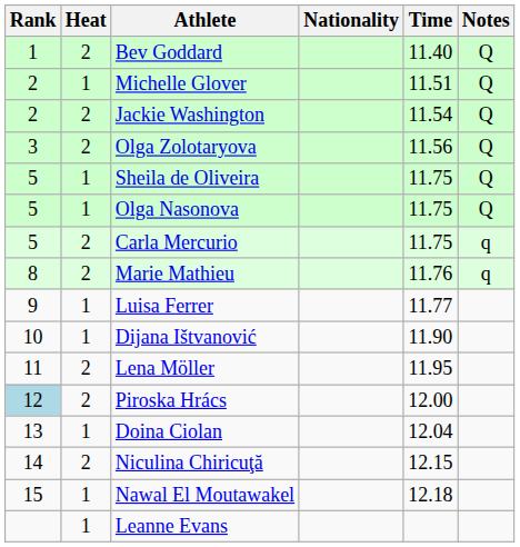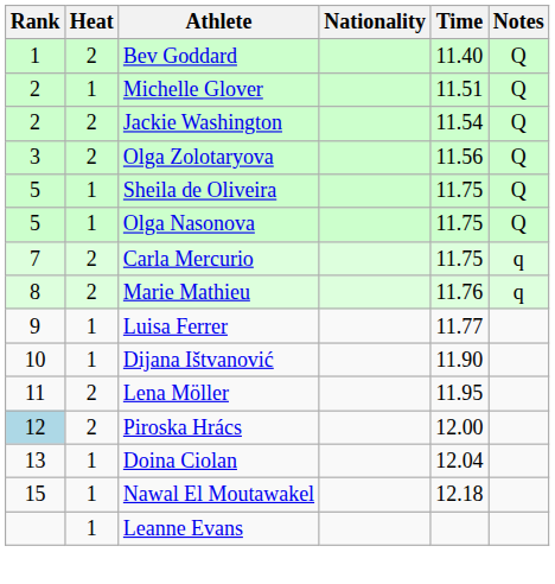Carla Mercurio | Rank: 5 -> 7
- row: 14 | 2 | Niculina Chiricuţă | 12.15
